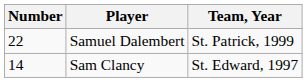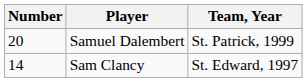Samuel Dalembert | Number: 22 -> 20
